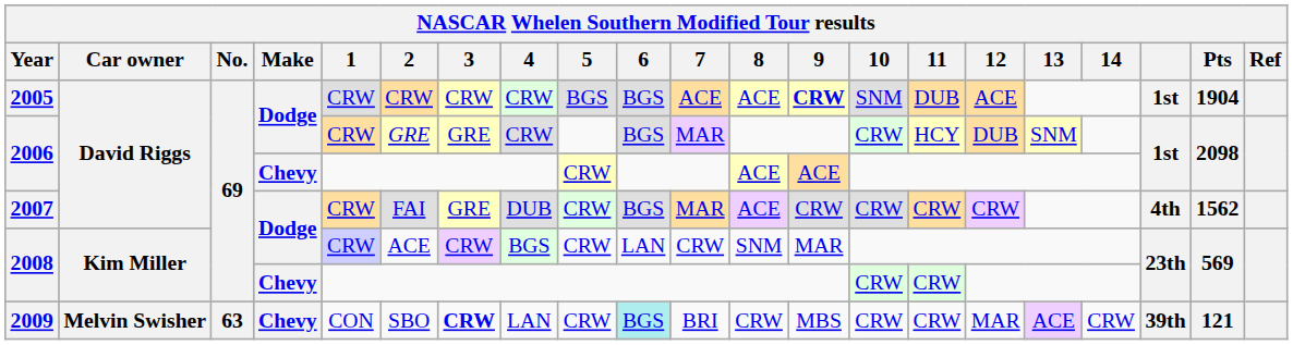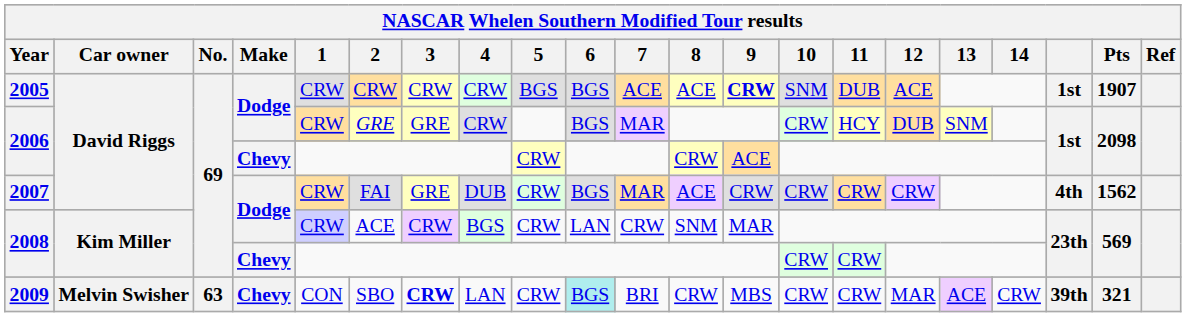2005 | Pts: 1904 -> 1907
2006 / Chevy | 8: ACE -> CRW
2009 | Pts: 121 -> 321
